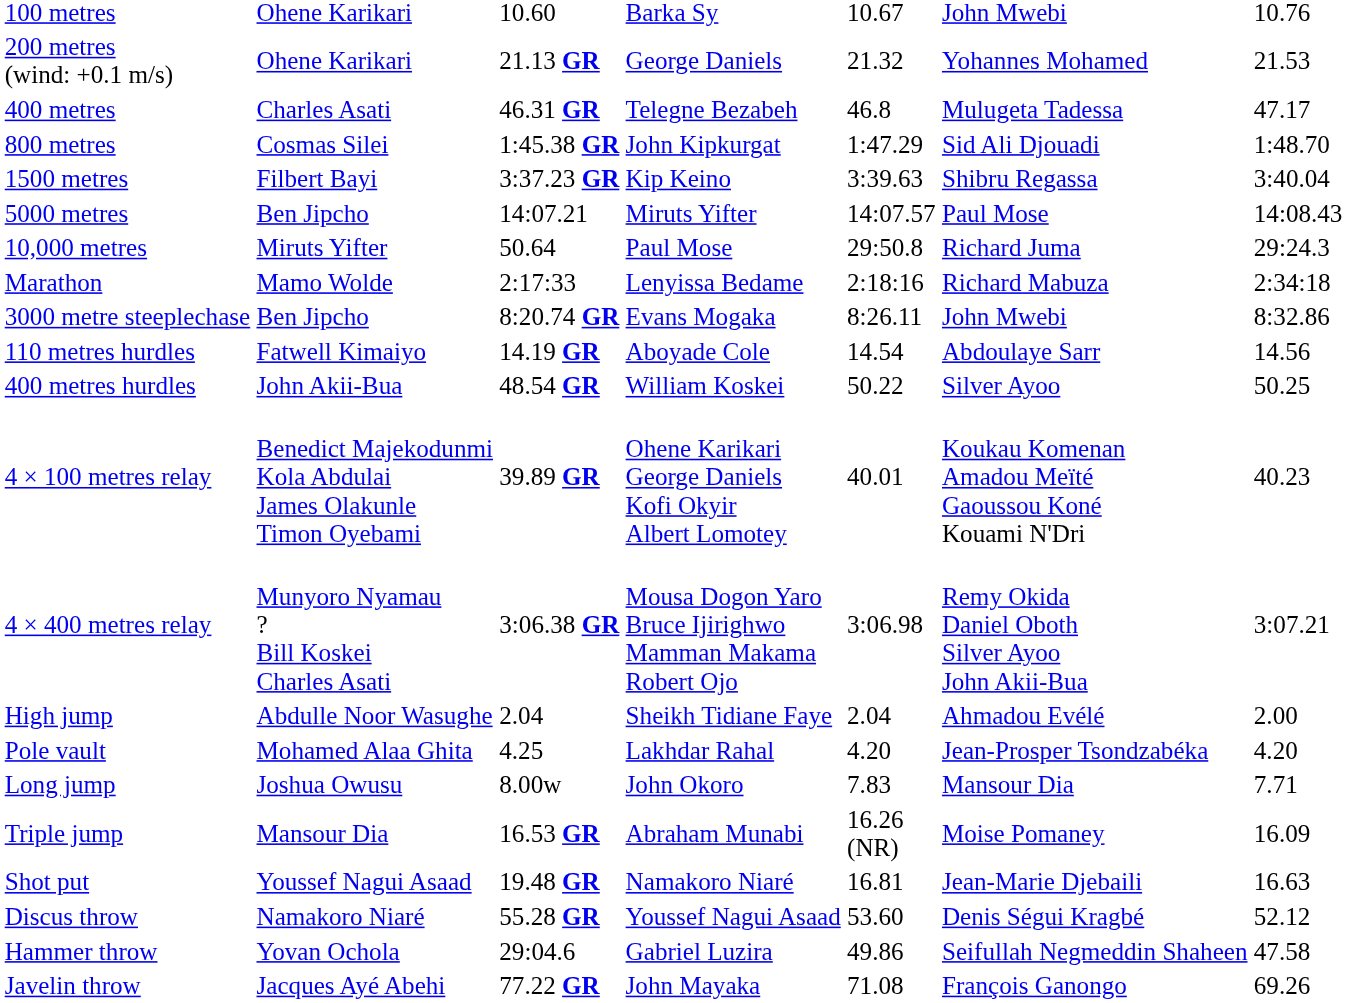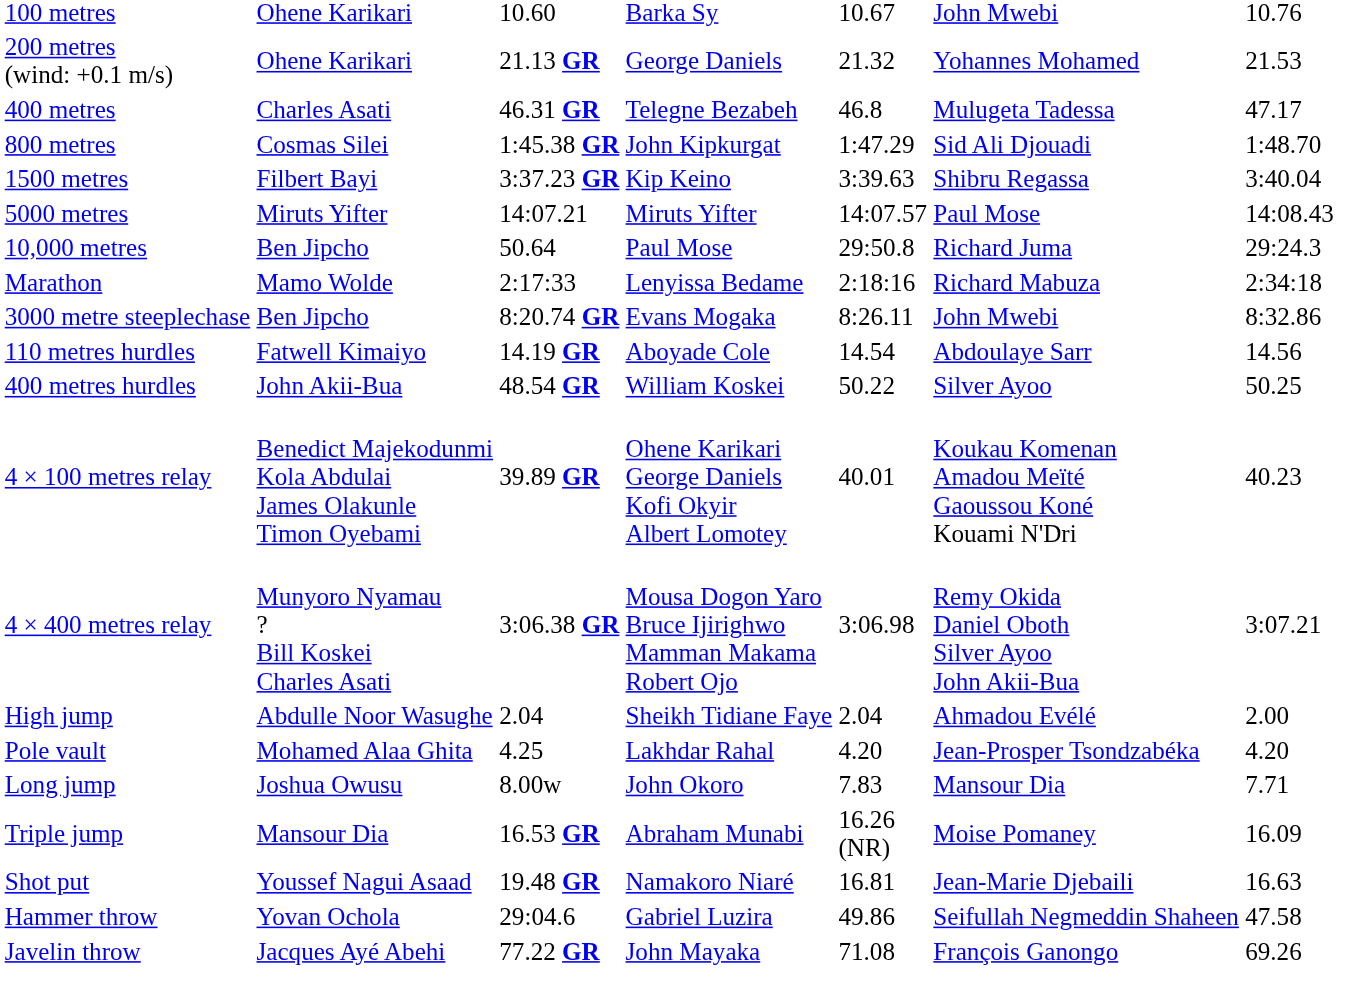5000 metres | column 2: Ben Jipcho -> Miruts Yifter
10,000 metres | column 2: Miruts Yifter -> Ben Jipcho
- row: Discus throw | Namakoro Niaré | 55.28 GR | Youssef Nagui Asaad | 53.60 | Denis Ségui Kragbé | 52.12
